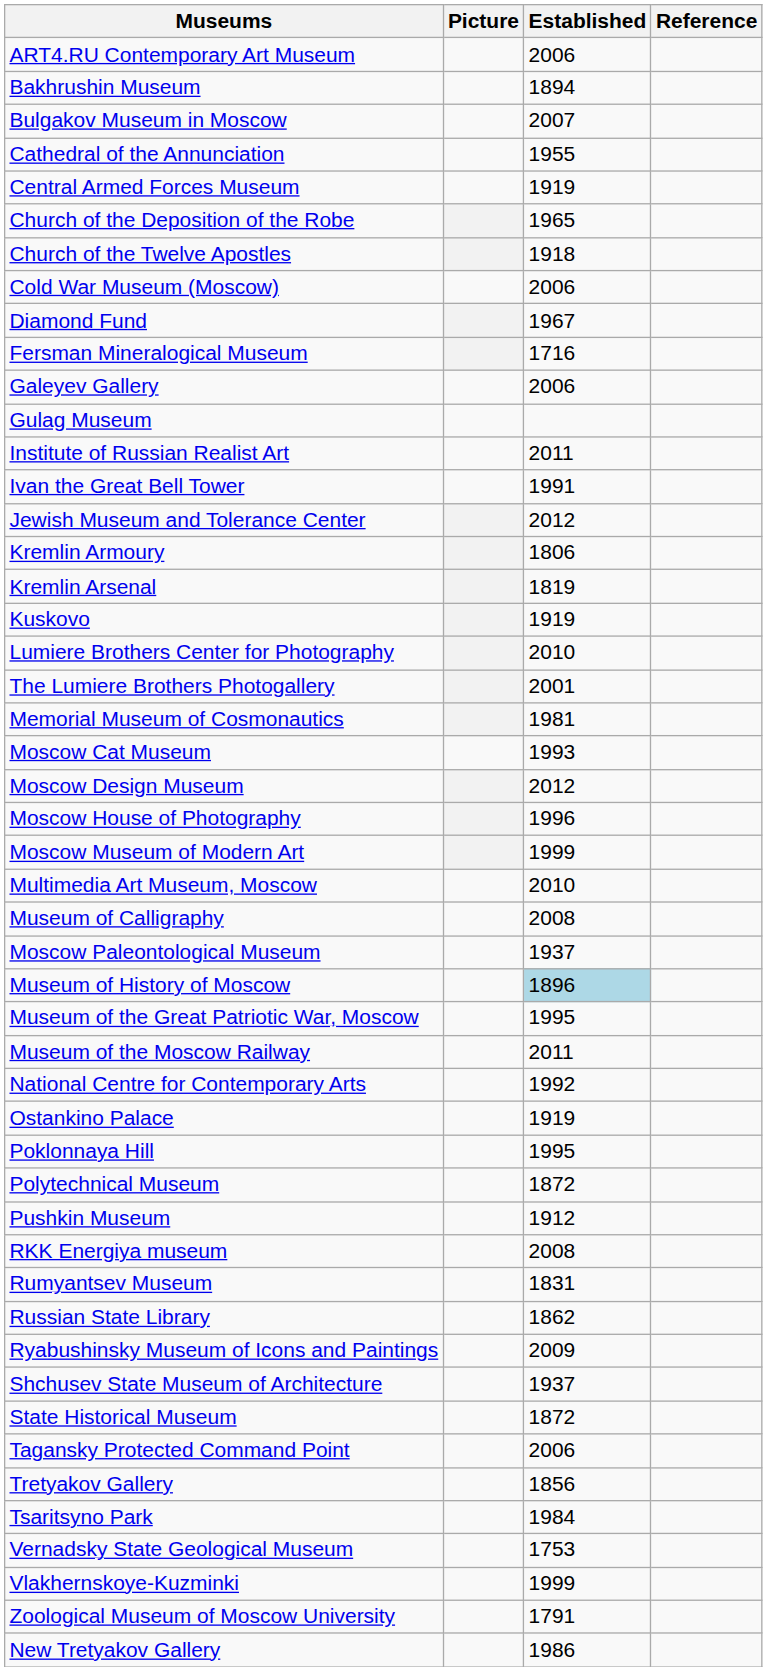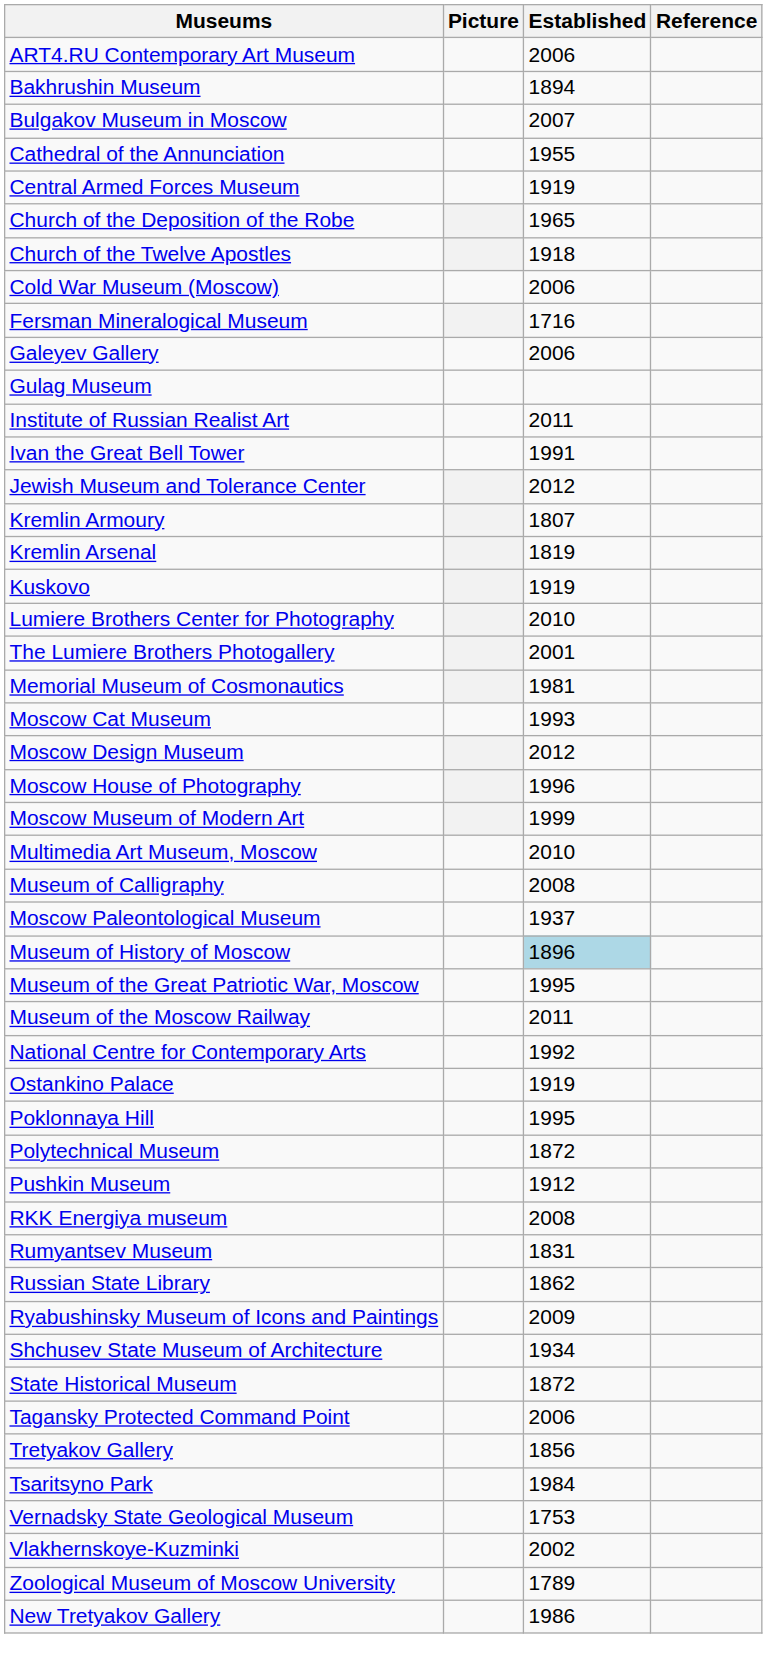- row: Diamond Fund | 1967
Kremlin Armoury | Established: 1806 -> 1807
Shchusev State Museum of Architecture | Established: 1937 -> 1934
Vlakhernskoye-Kuzminki | Established: 1999 -> 2002
Zoological Museum of Moscow University | Established: 1791 -> 1789
